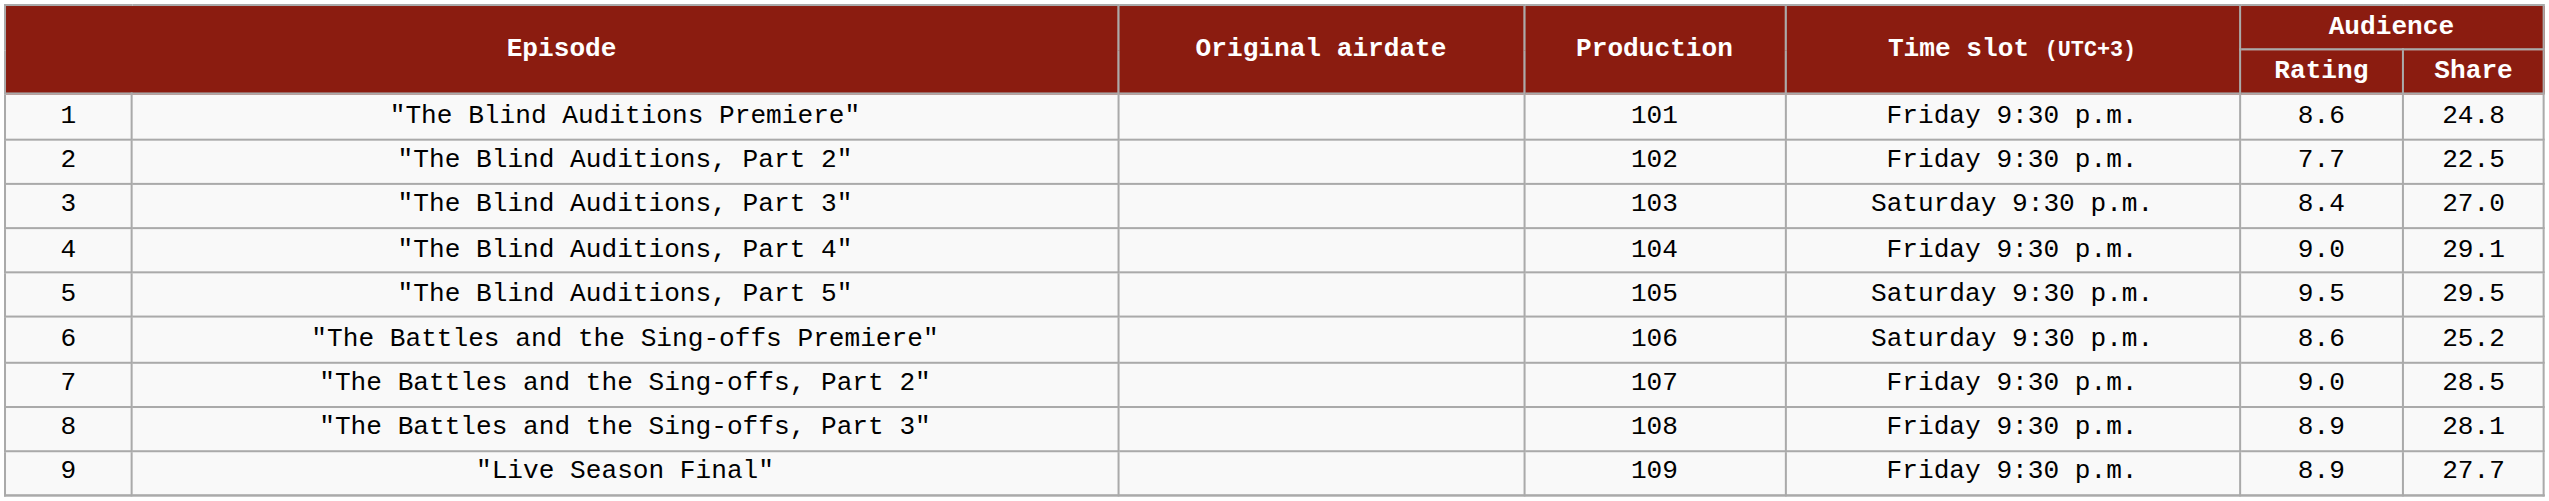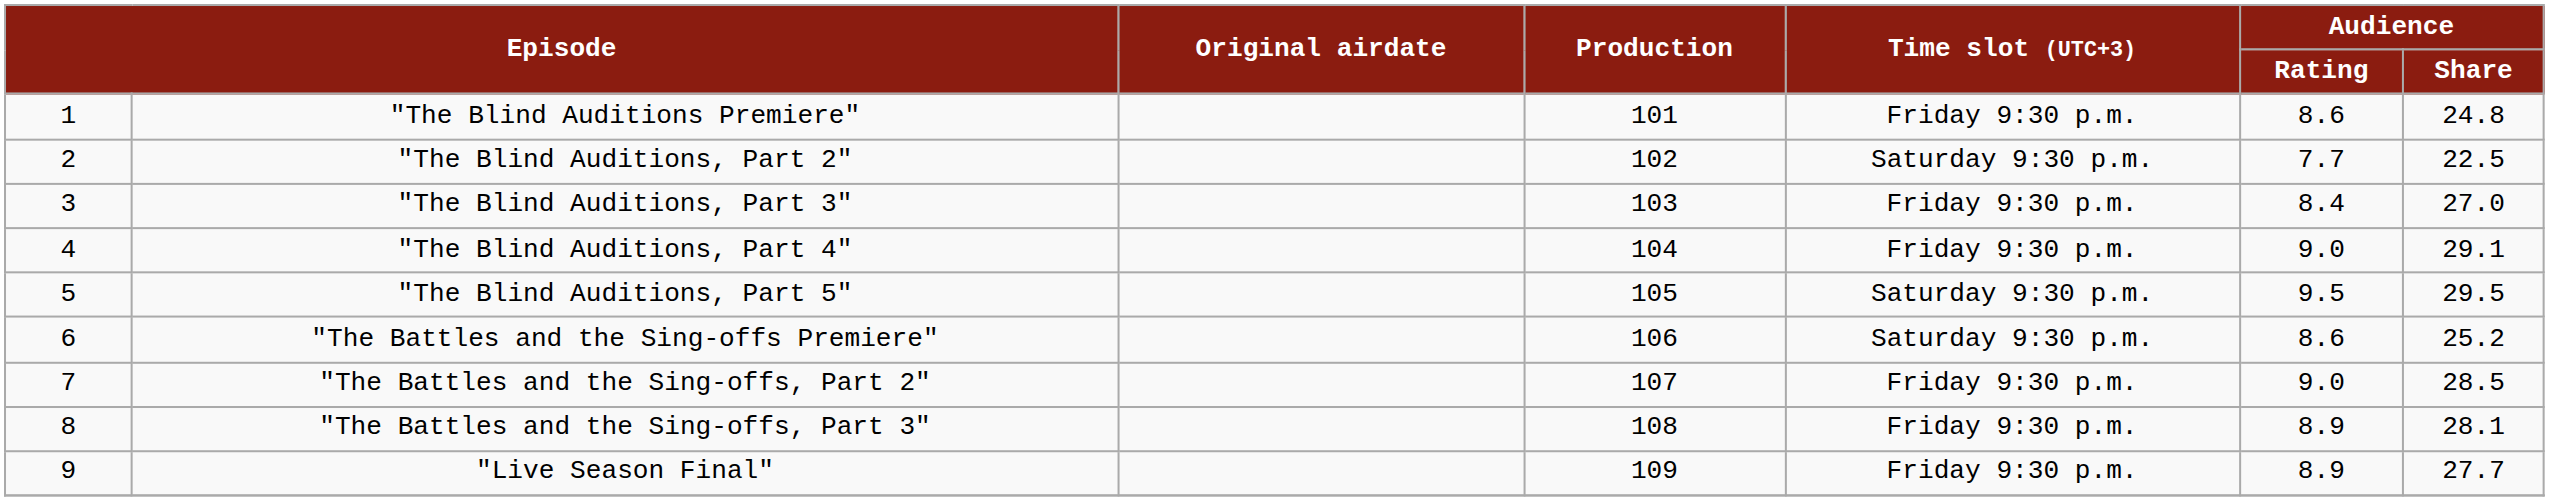"The Blind Auditions, Part 2" | Time slot (UTC+3): Friday 9:30 p.m. -> Saturday 9:30 p.m.
"The Blind Auditions, Part 3" | Time slot (UTC+3): Saturday 9:30 p.m. -> Friday 9:30 p.m.
